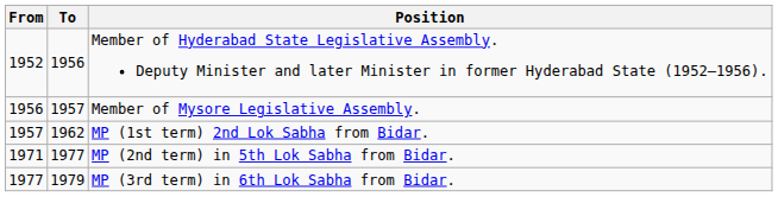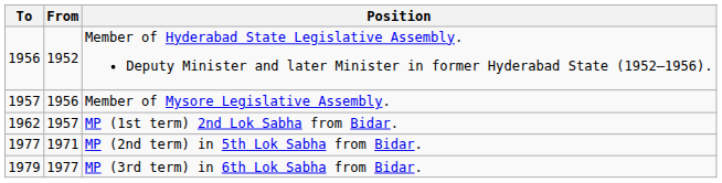columns swapped: From <-> To
